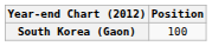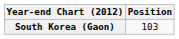South Korea (Gaon) | Position: 100 -> 103
